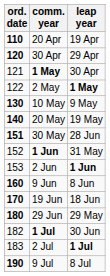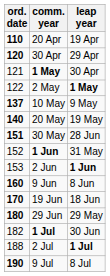10 May | ord. date: 130 -> 137
2 Jul | ord. date: 183 -> 188
